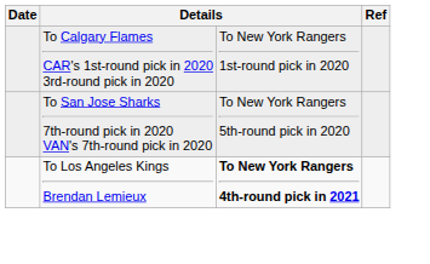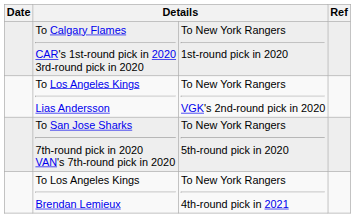+ row: To Los Angeles Kings Lias Andersson | To New York Rangers VGK's 2nd-round pick in 2020
To Los Angeles Kings Brendan Lemieux | column 3: bold -> normal
